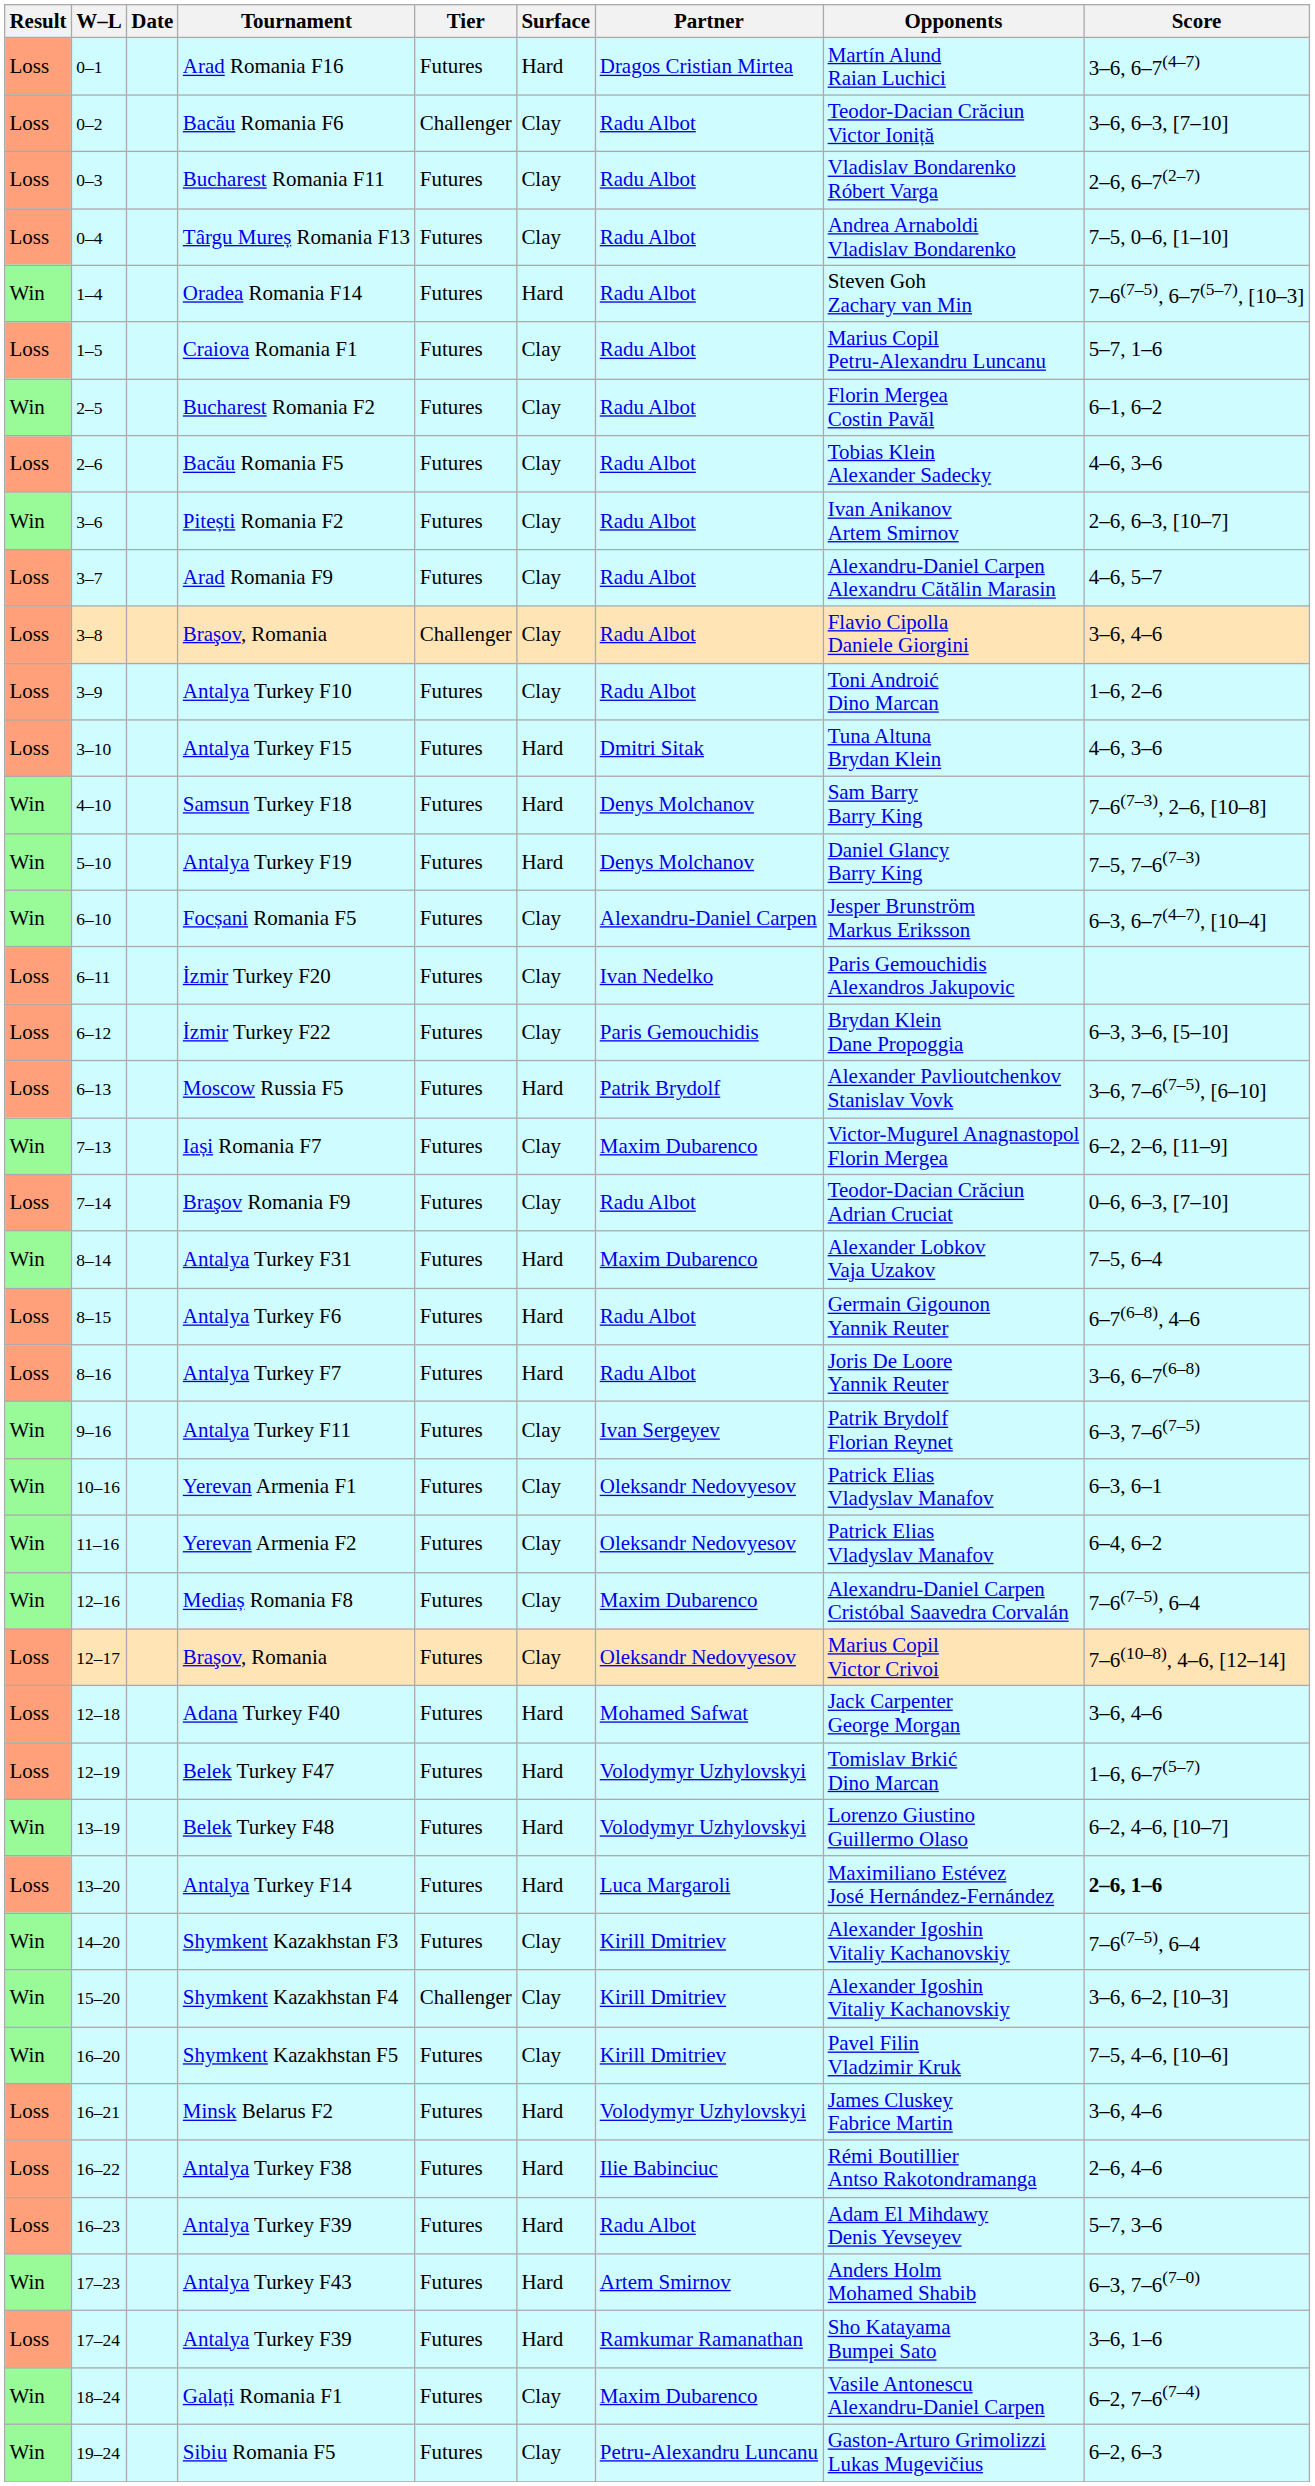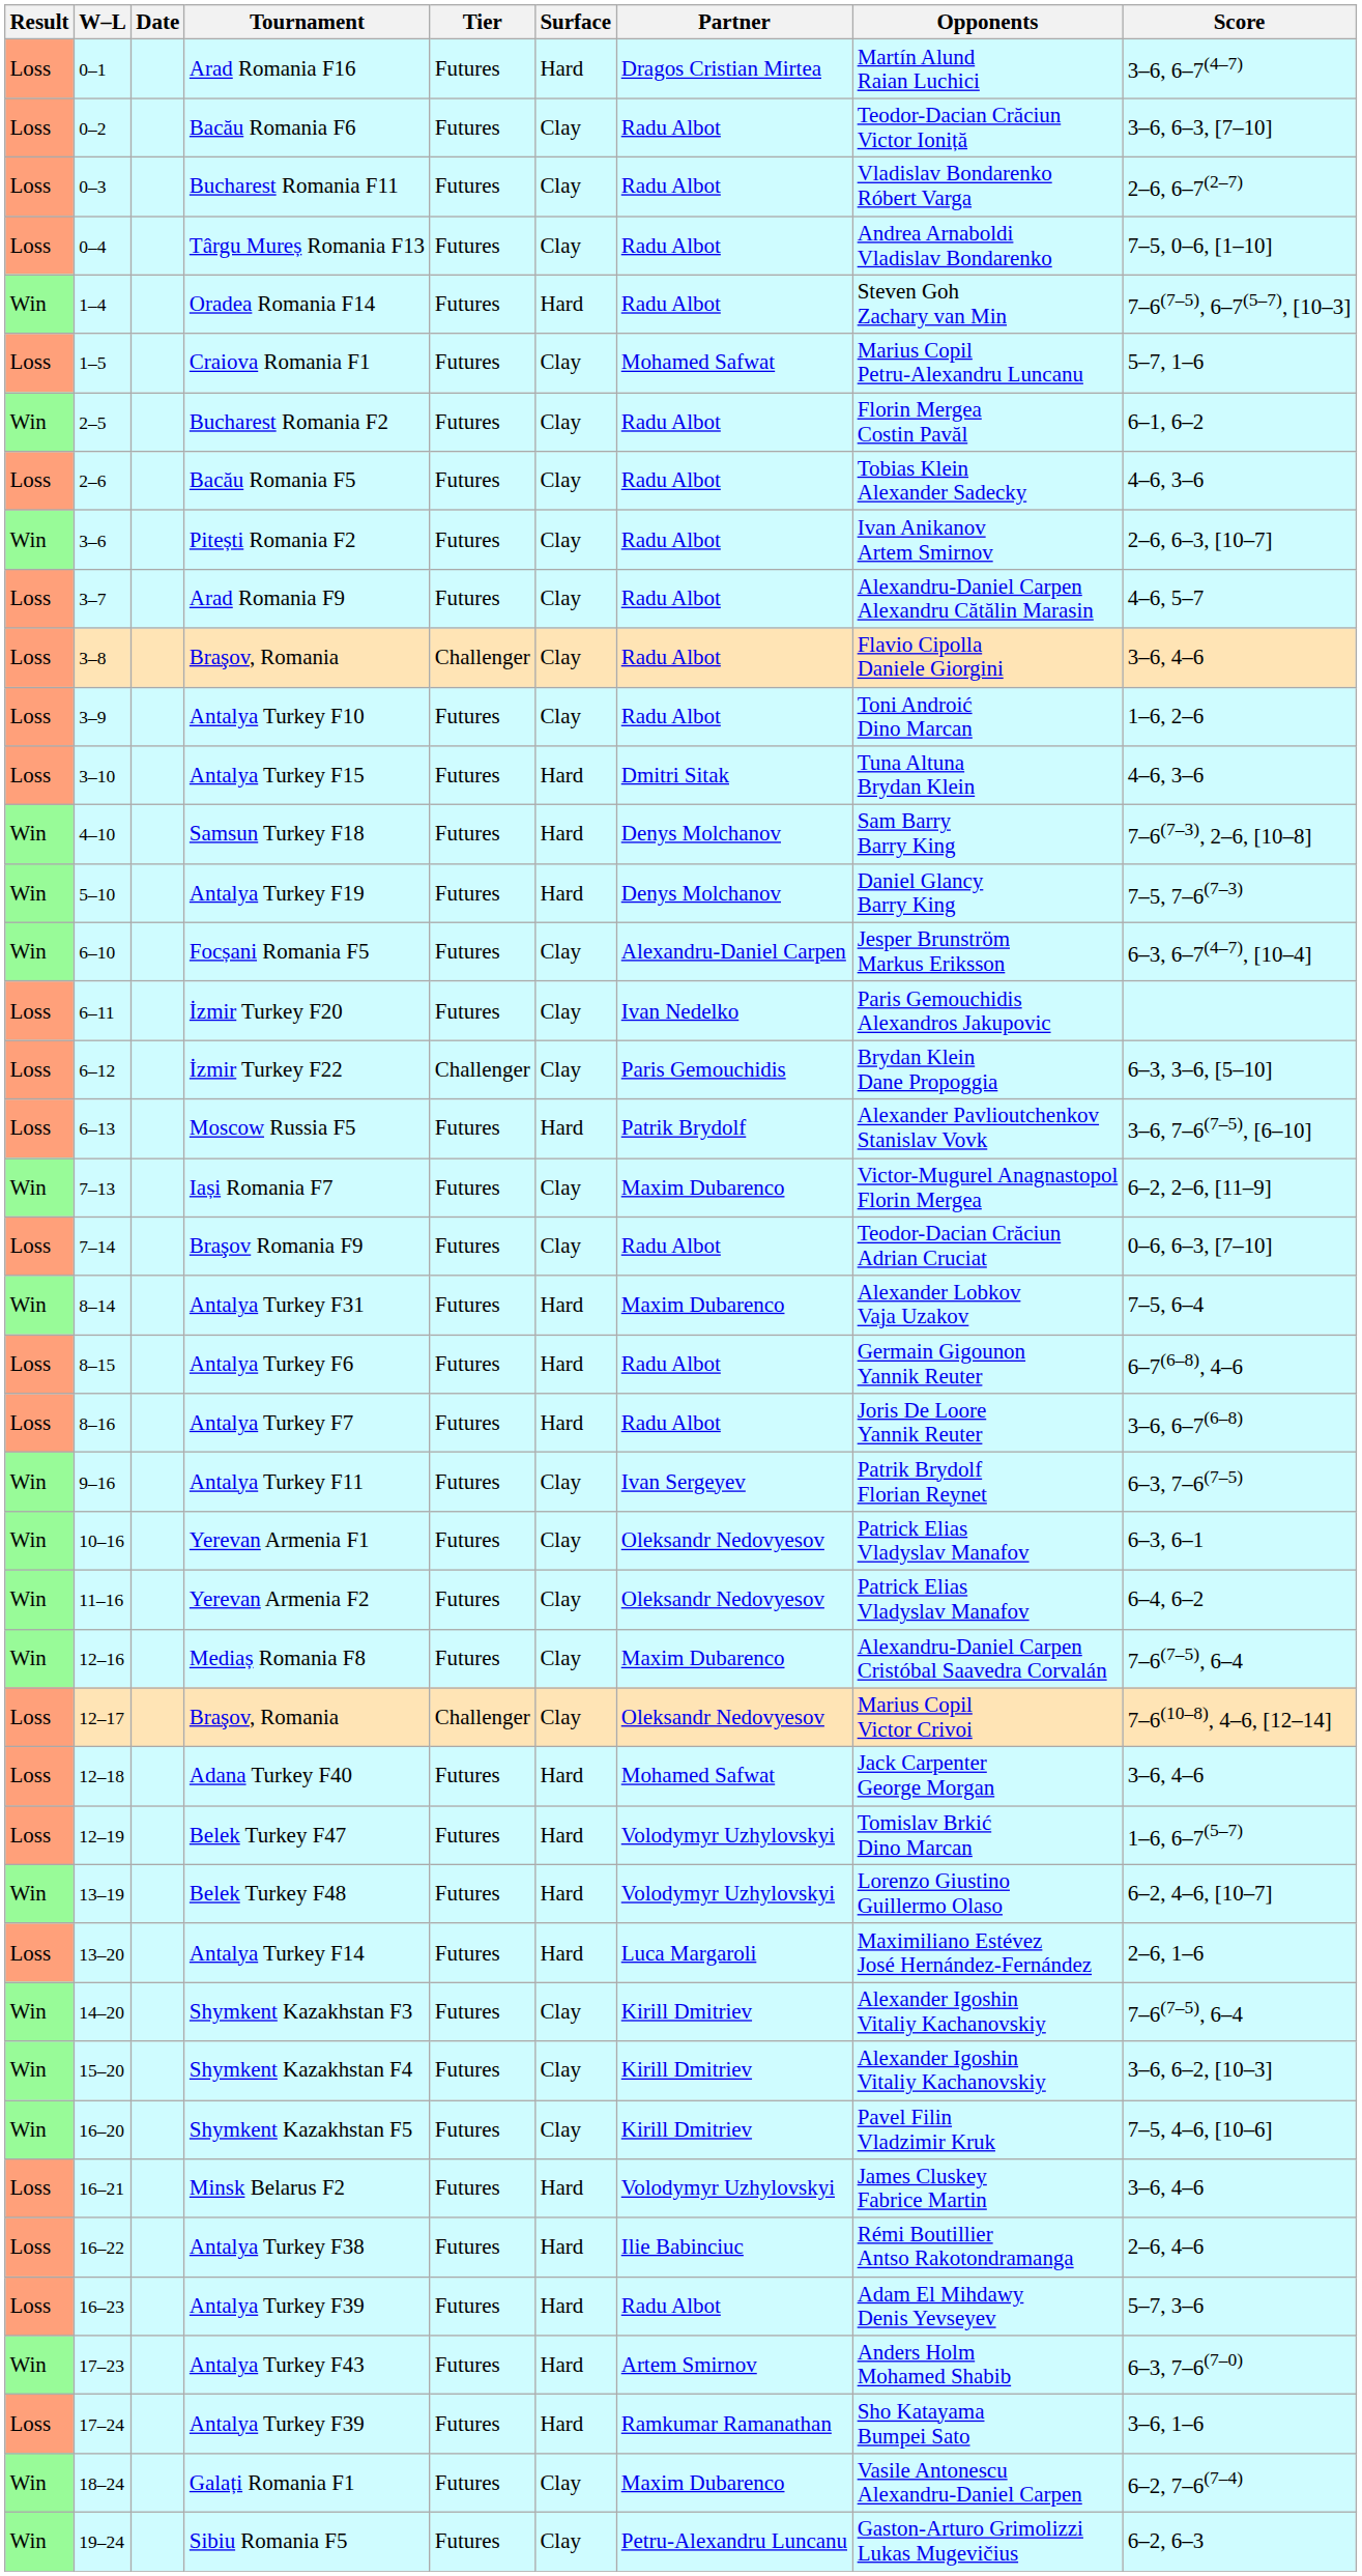Bacău Romania F6 | Tier: Challenger -> Futures
Craiova Romania F1 | Partner: Radu Albot -> Mohamed Safwat
İzmir Turkey F22 | Tier: Futures -> Challenger
12–17 / Braşov, Romania | Tier: Futures -> Challenger
Antalya Turkey F14 | Score: bold -> normal
Shymkent Kazakhstan F4 | Tier: Challenger -> Futures
